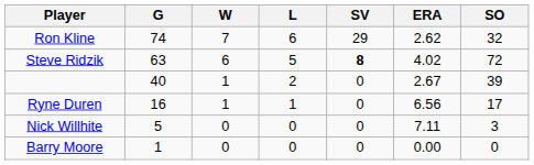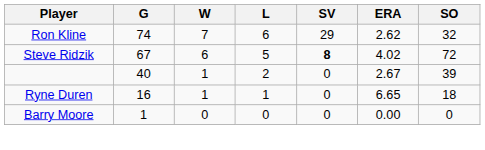Steve Ridzik | G: 63 -> 67
Ryne Duren | ERA: 6.56 -> 6.65
Ryne Duren | SO: 17 -> 18
- row: Nick Willhite | 5 | 0 | 0 | 0 | 7.11 | 3
